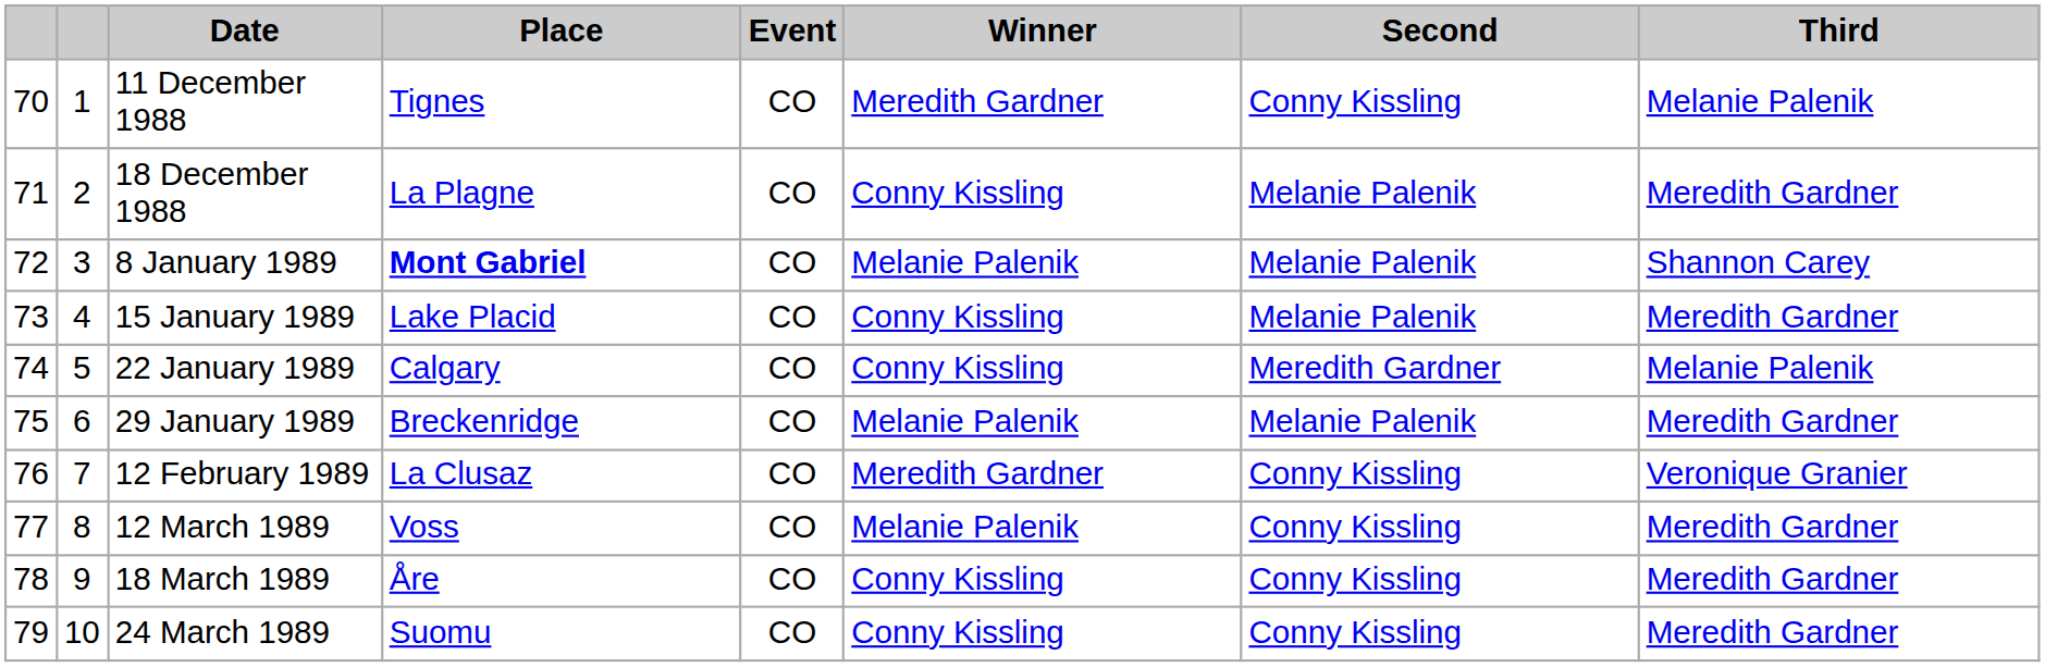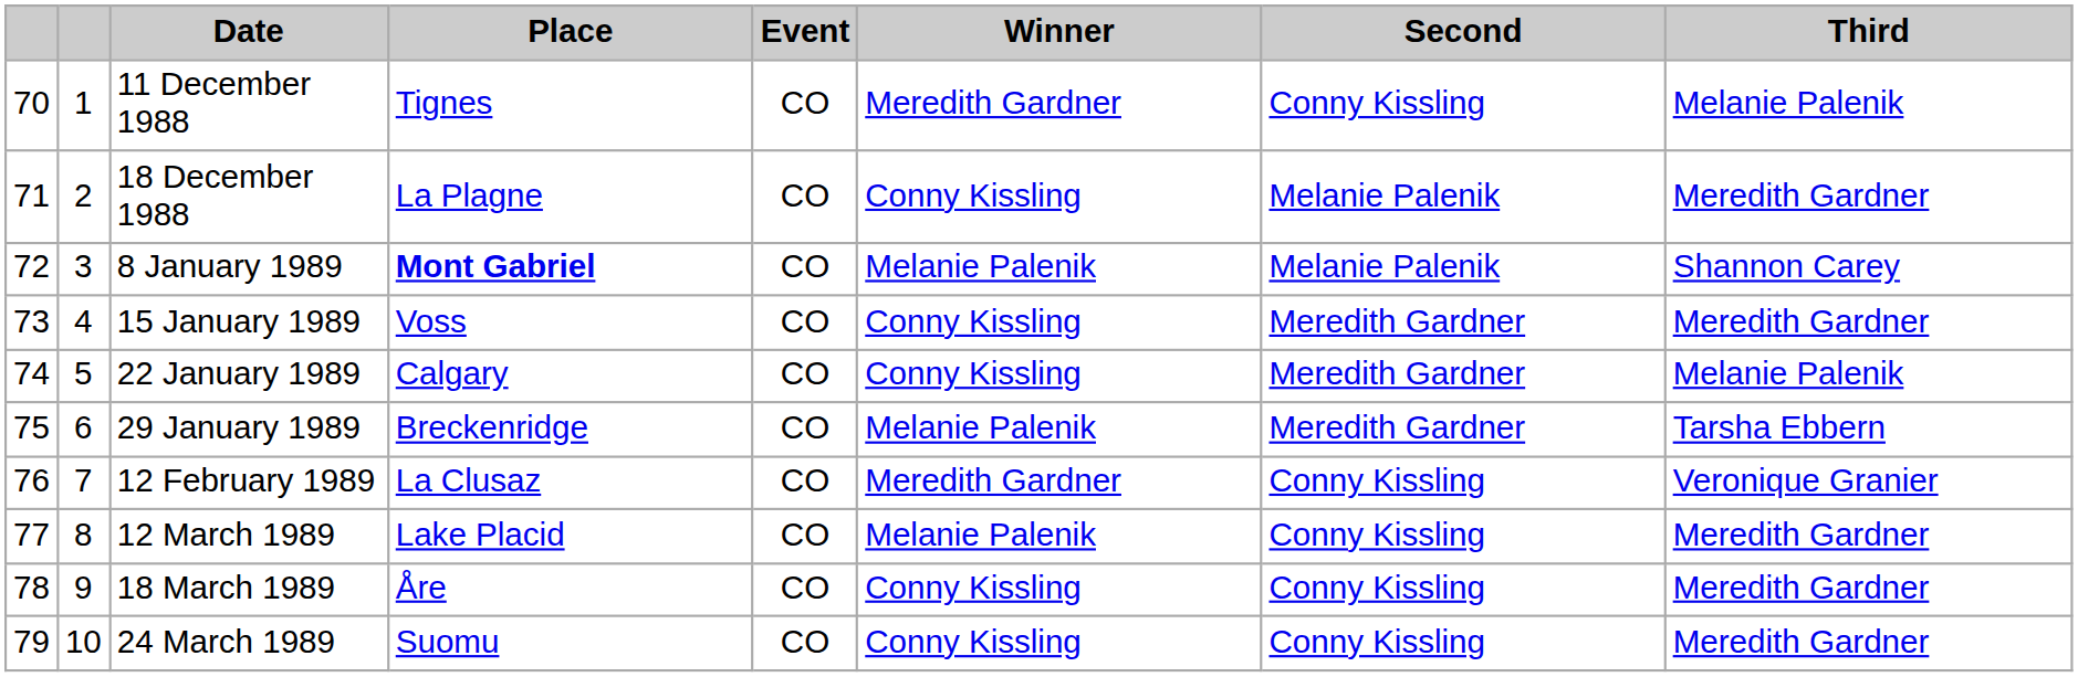15 January 1989 | Place: Lake Placid -> Voss
15 January 1989 | Second: Melanie Palenik -> Meredith Gardner
29 January 1989 | Second: Melanie Palenik -> Meredith Gardner
29 January 1989 | Third: Meredith Gardner -> Tarsha Ebbern
12 March 1989 | Place: Voss -> Lake Placid
